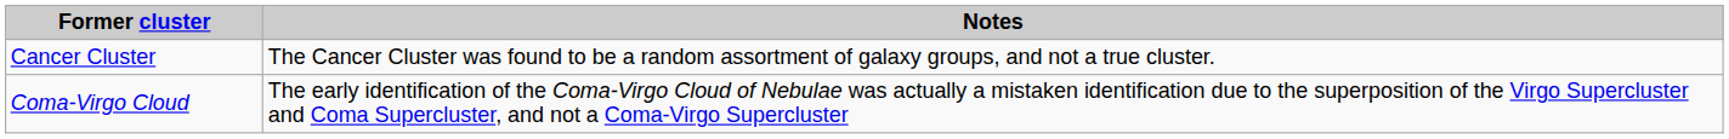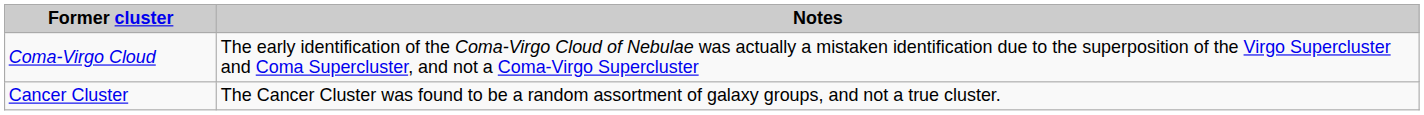rows swapped: Cancer Cluster <-> Coma-Virgo Cloud
